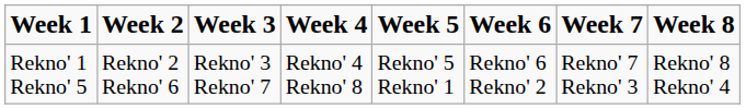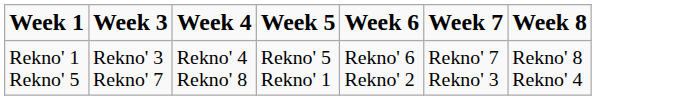- column: Week 2 | Rekno' 2 Rekno' 6
